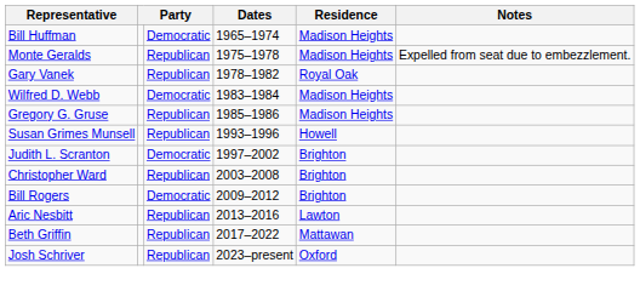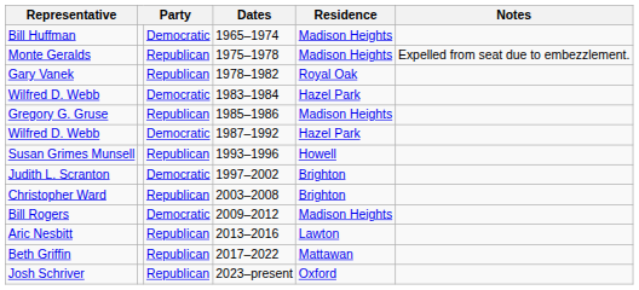Wilfred D. Webb / 1983–1984 | Residence: Madison Heights -> Hazel Park
+ row: Wilfred D. Webb | Democratic | 1987–1992 | Hazel Park
Bill Rogers | Residence: Brighton -> Madison Heights
